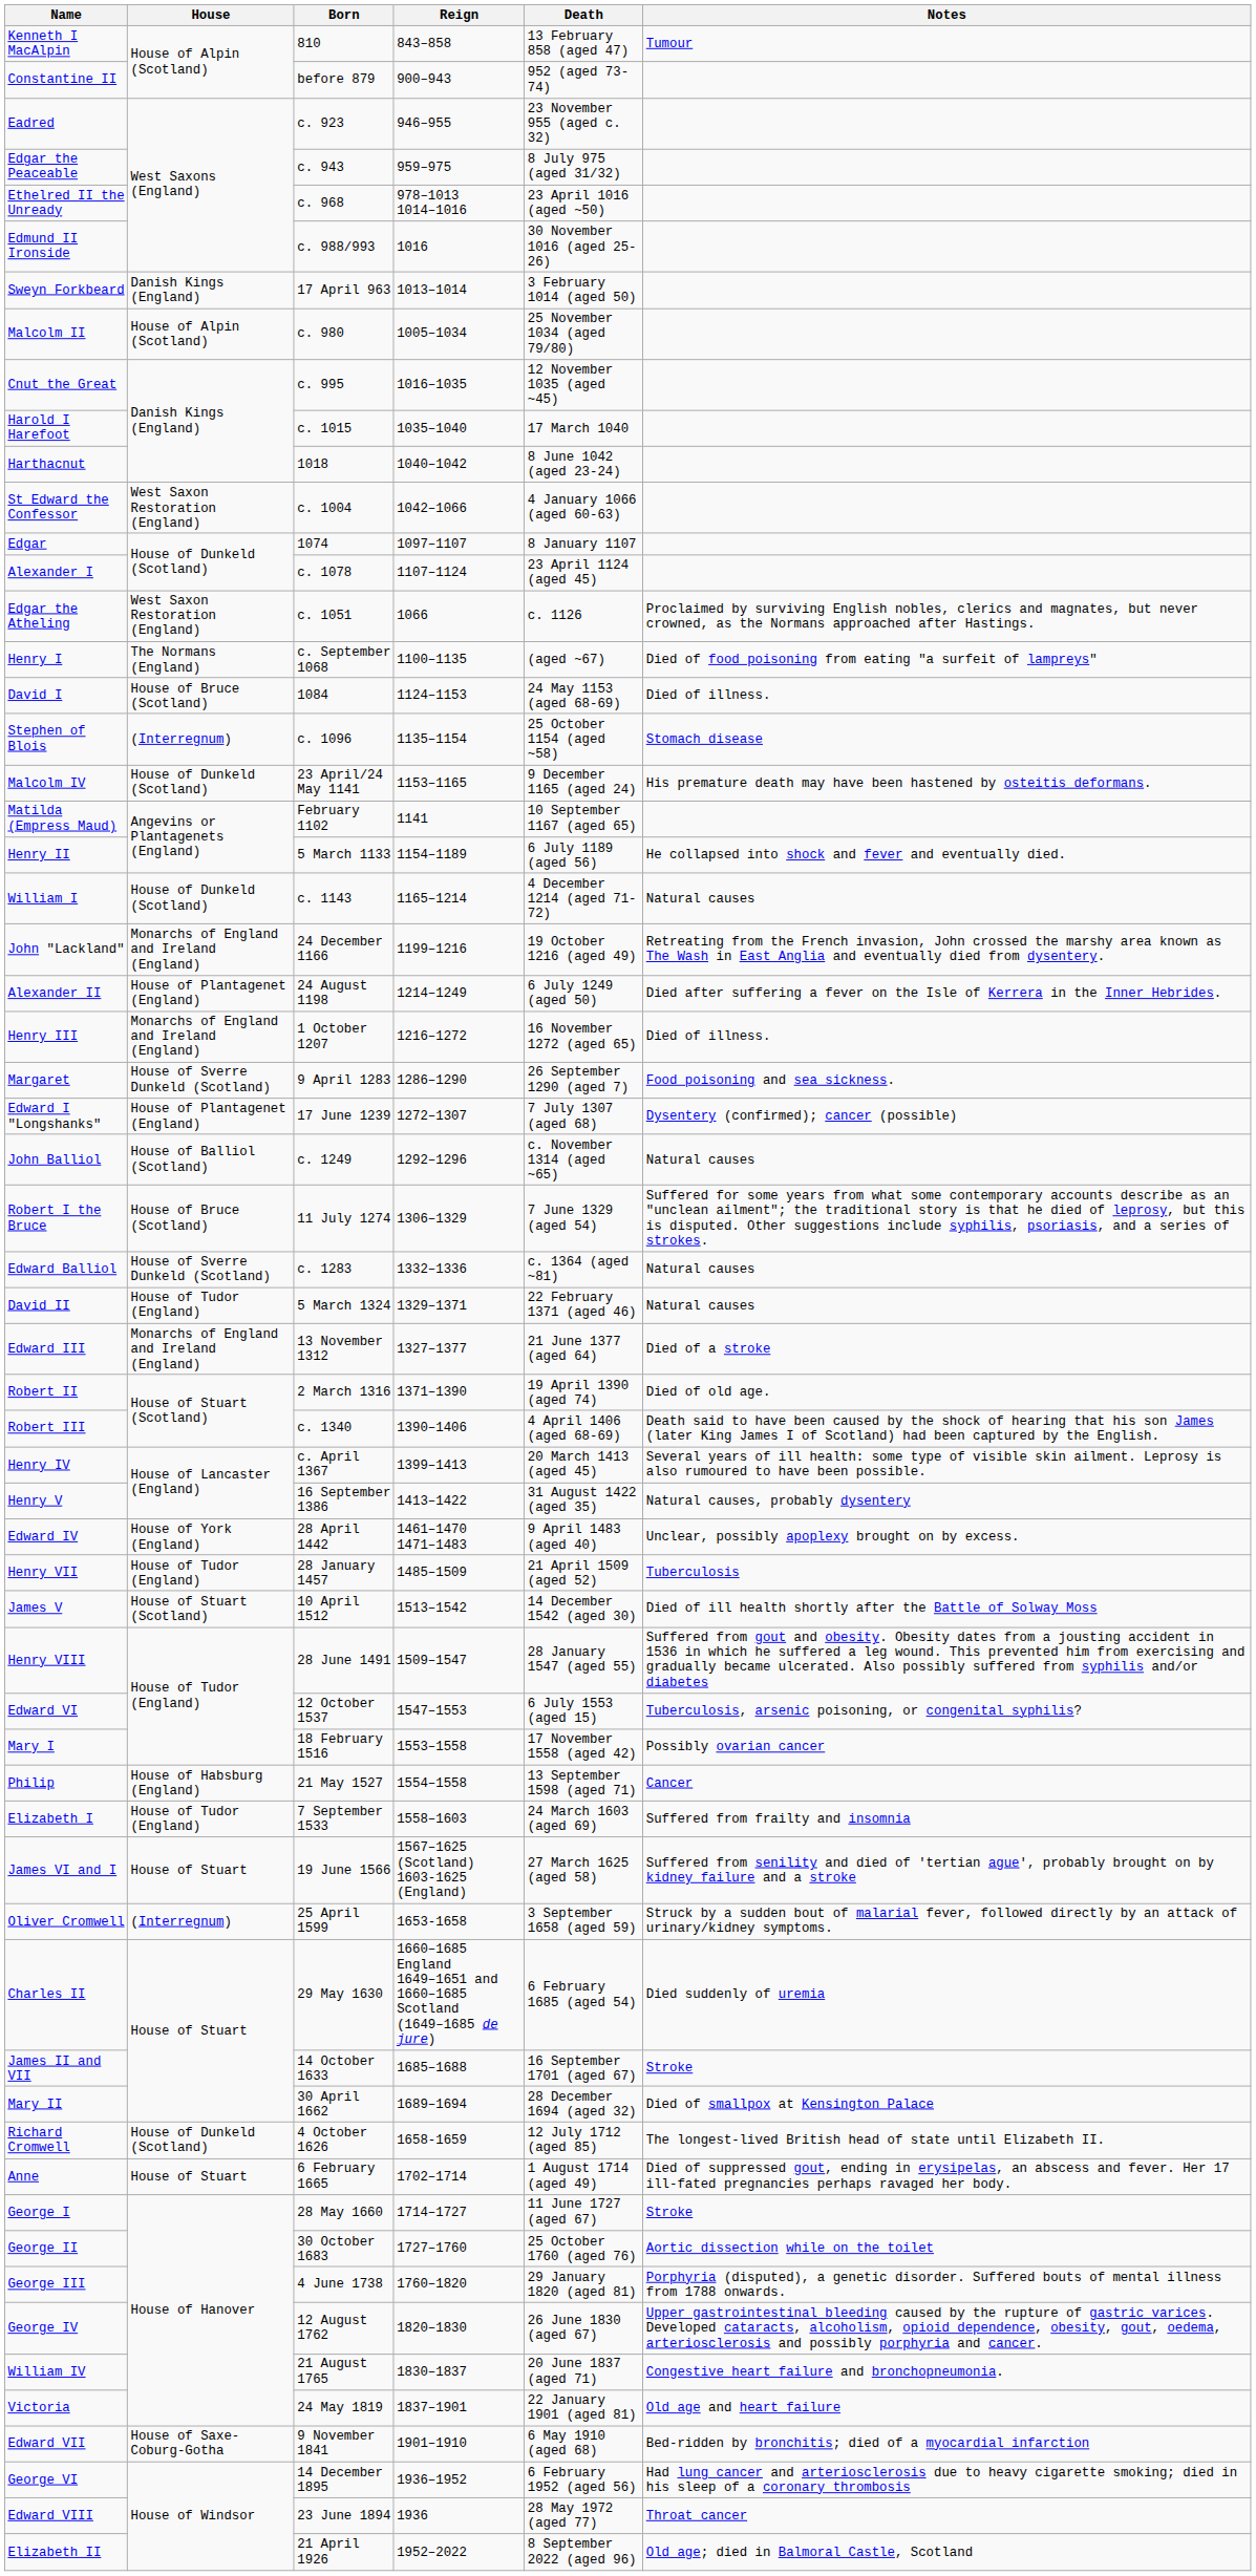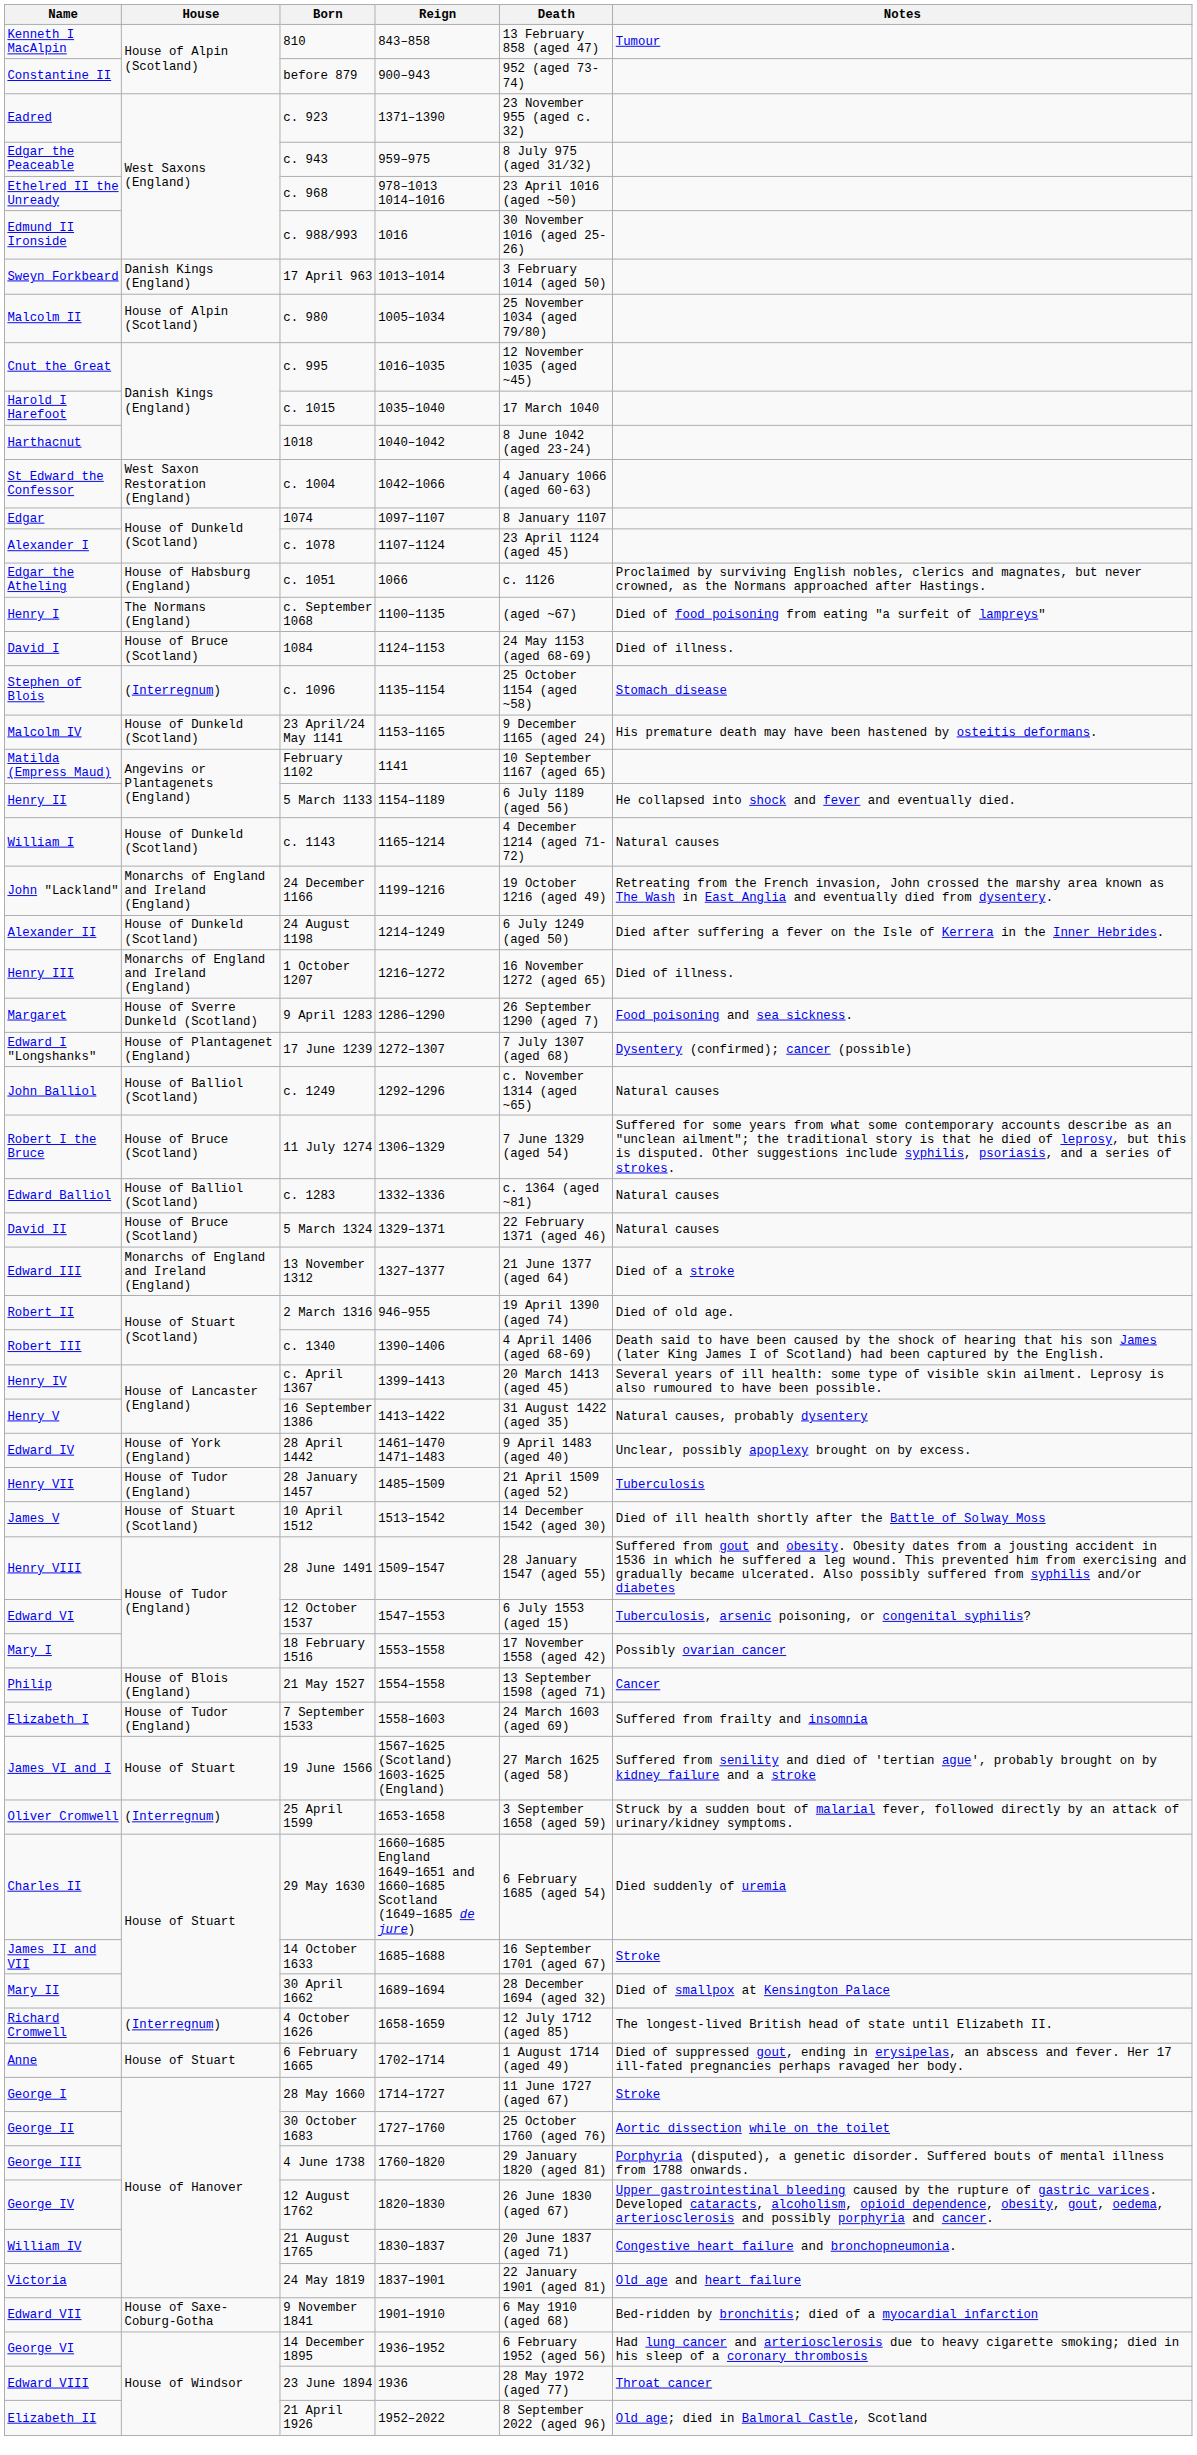Eadred | Reign: 946–955 -> 1371–1390
Edgar the Atheling | House: West Saxon Restoration (England) -> House of Habsburg (England)
Alexander II | House: House of Plantagenet (England) -> House of Dunkeld (Scotland)
Edward Balliol | House: House of Sverre Dunkeld (Scotland) -> House of Balliol (Scotland)
David II | House: House of Tudor (England) -> House of Bruce (Scotland)
Robert II | Reign: 1371–1390 -> 946–955
Philip | House: House of Habsburg (England) -> House of Blois (England)
Richard Cromwell | House: House of Dunkeld (Scotland) -> (Interregnum)
